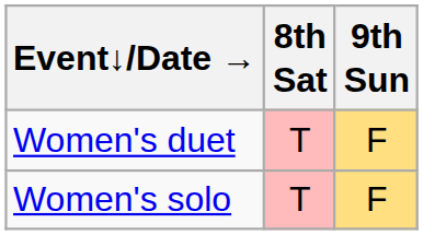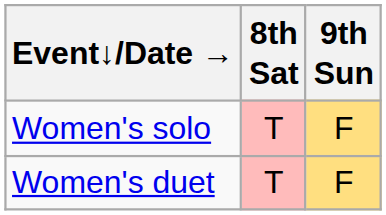rows swapped: Women's solo <-> Women's duet
